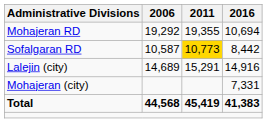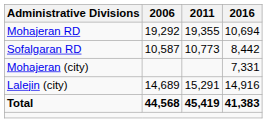Sofalgaran RD | 2011: gold background -> no background
rows swapped: Lalejin (city) <-> Mohajeran (city)
